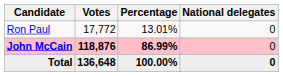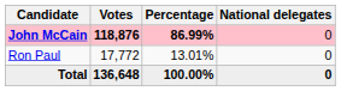rows swapped: John McCain <-> Ron Paul
